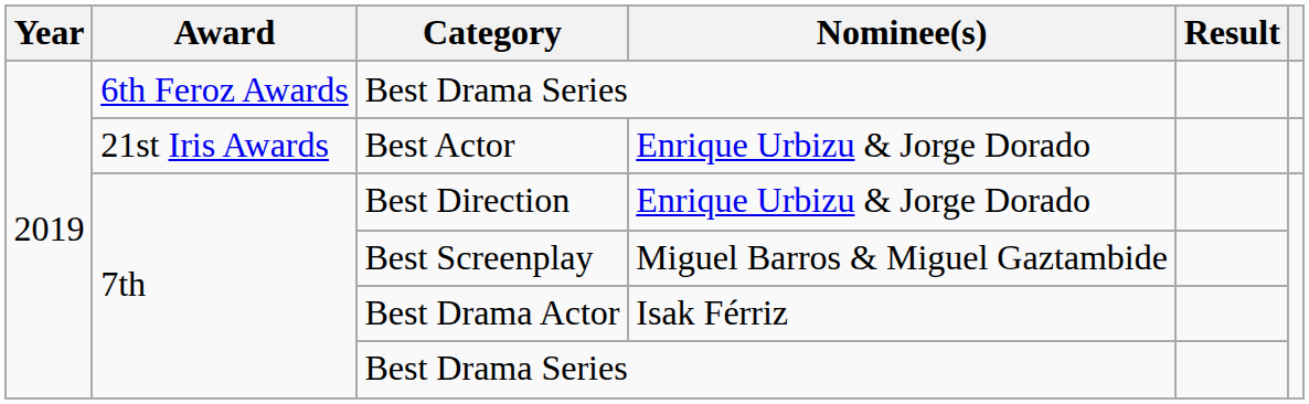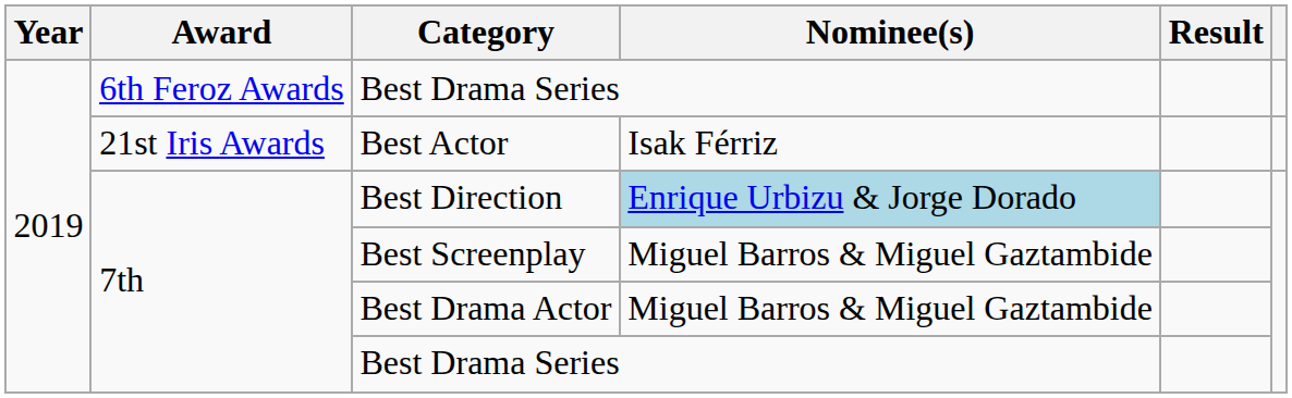Best Actor | Nominee(s): Enrique Urbizu & Jorge Dorado -> Isak Férriz
Best Direction | Nominee(s): no background -> lightblue background
Best Drama Actor | Nominee(s): Isak Férriz -> Miguel Barros & Miguel Gaztambide
